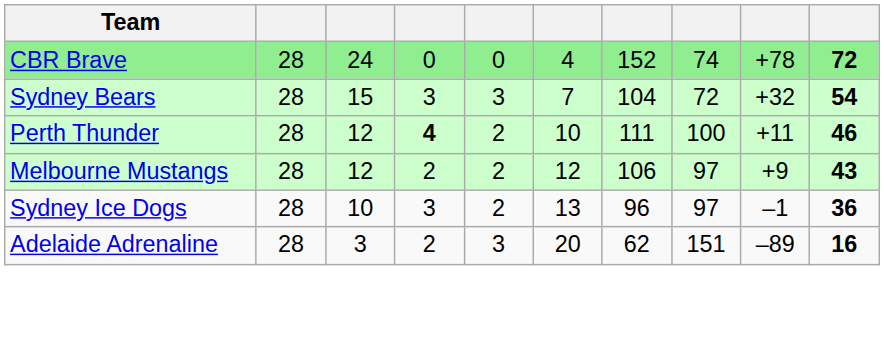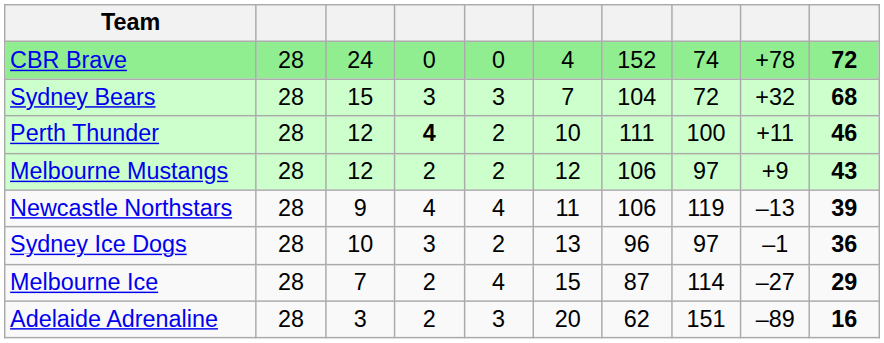Sydney Bears | column 10: 54 -> 68
+ row: Newcastle Northstars | 28 | 9 | 4 | 4 | 11 | 106 | 119 | –13 | 39
+ row: Melbourne Ice | 28 | 7 | 2 | 4 | 15 | 87 | 114 | –27 | 29
